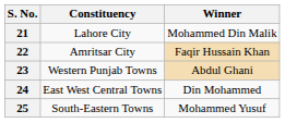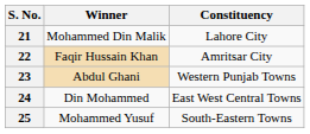columns swapped: Constituency <-> Winner
